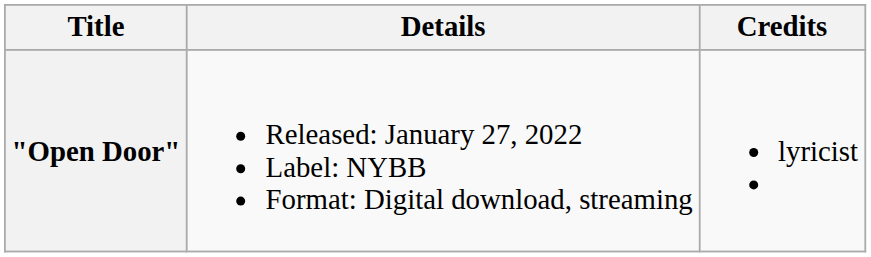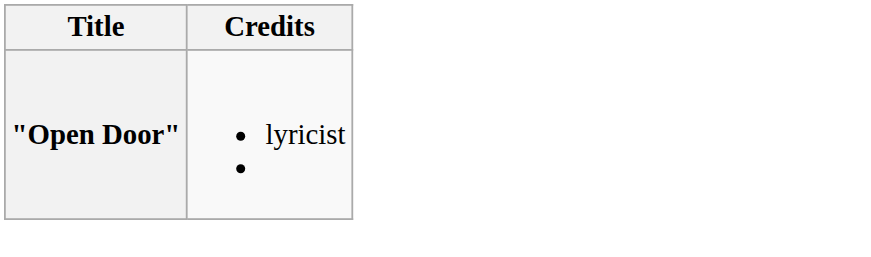- column: Details | Released: January 27, 2022 Label: NYBB Format: Digital download, streaming
